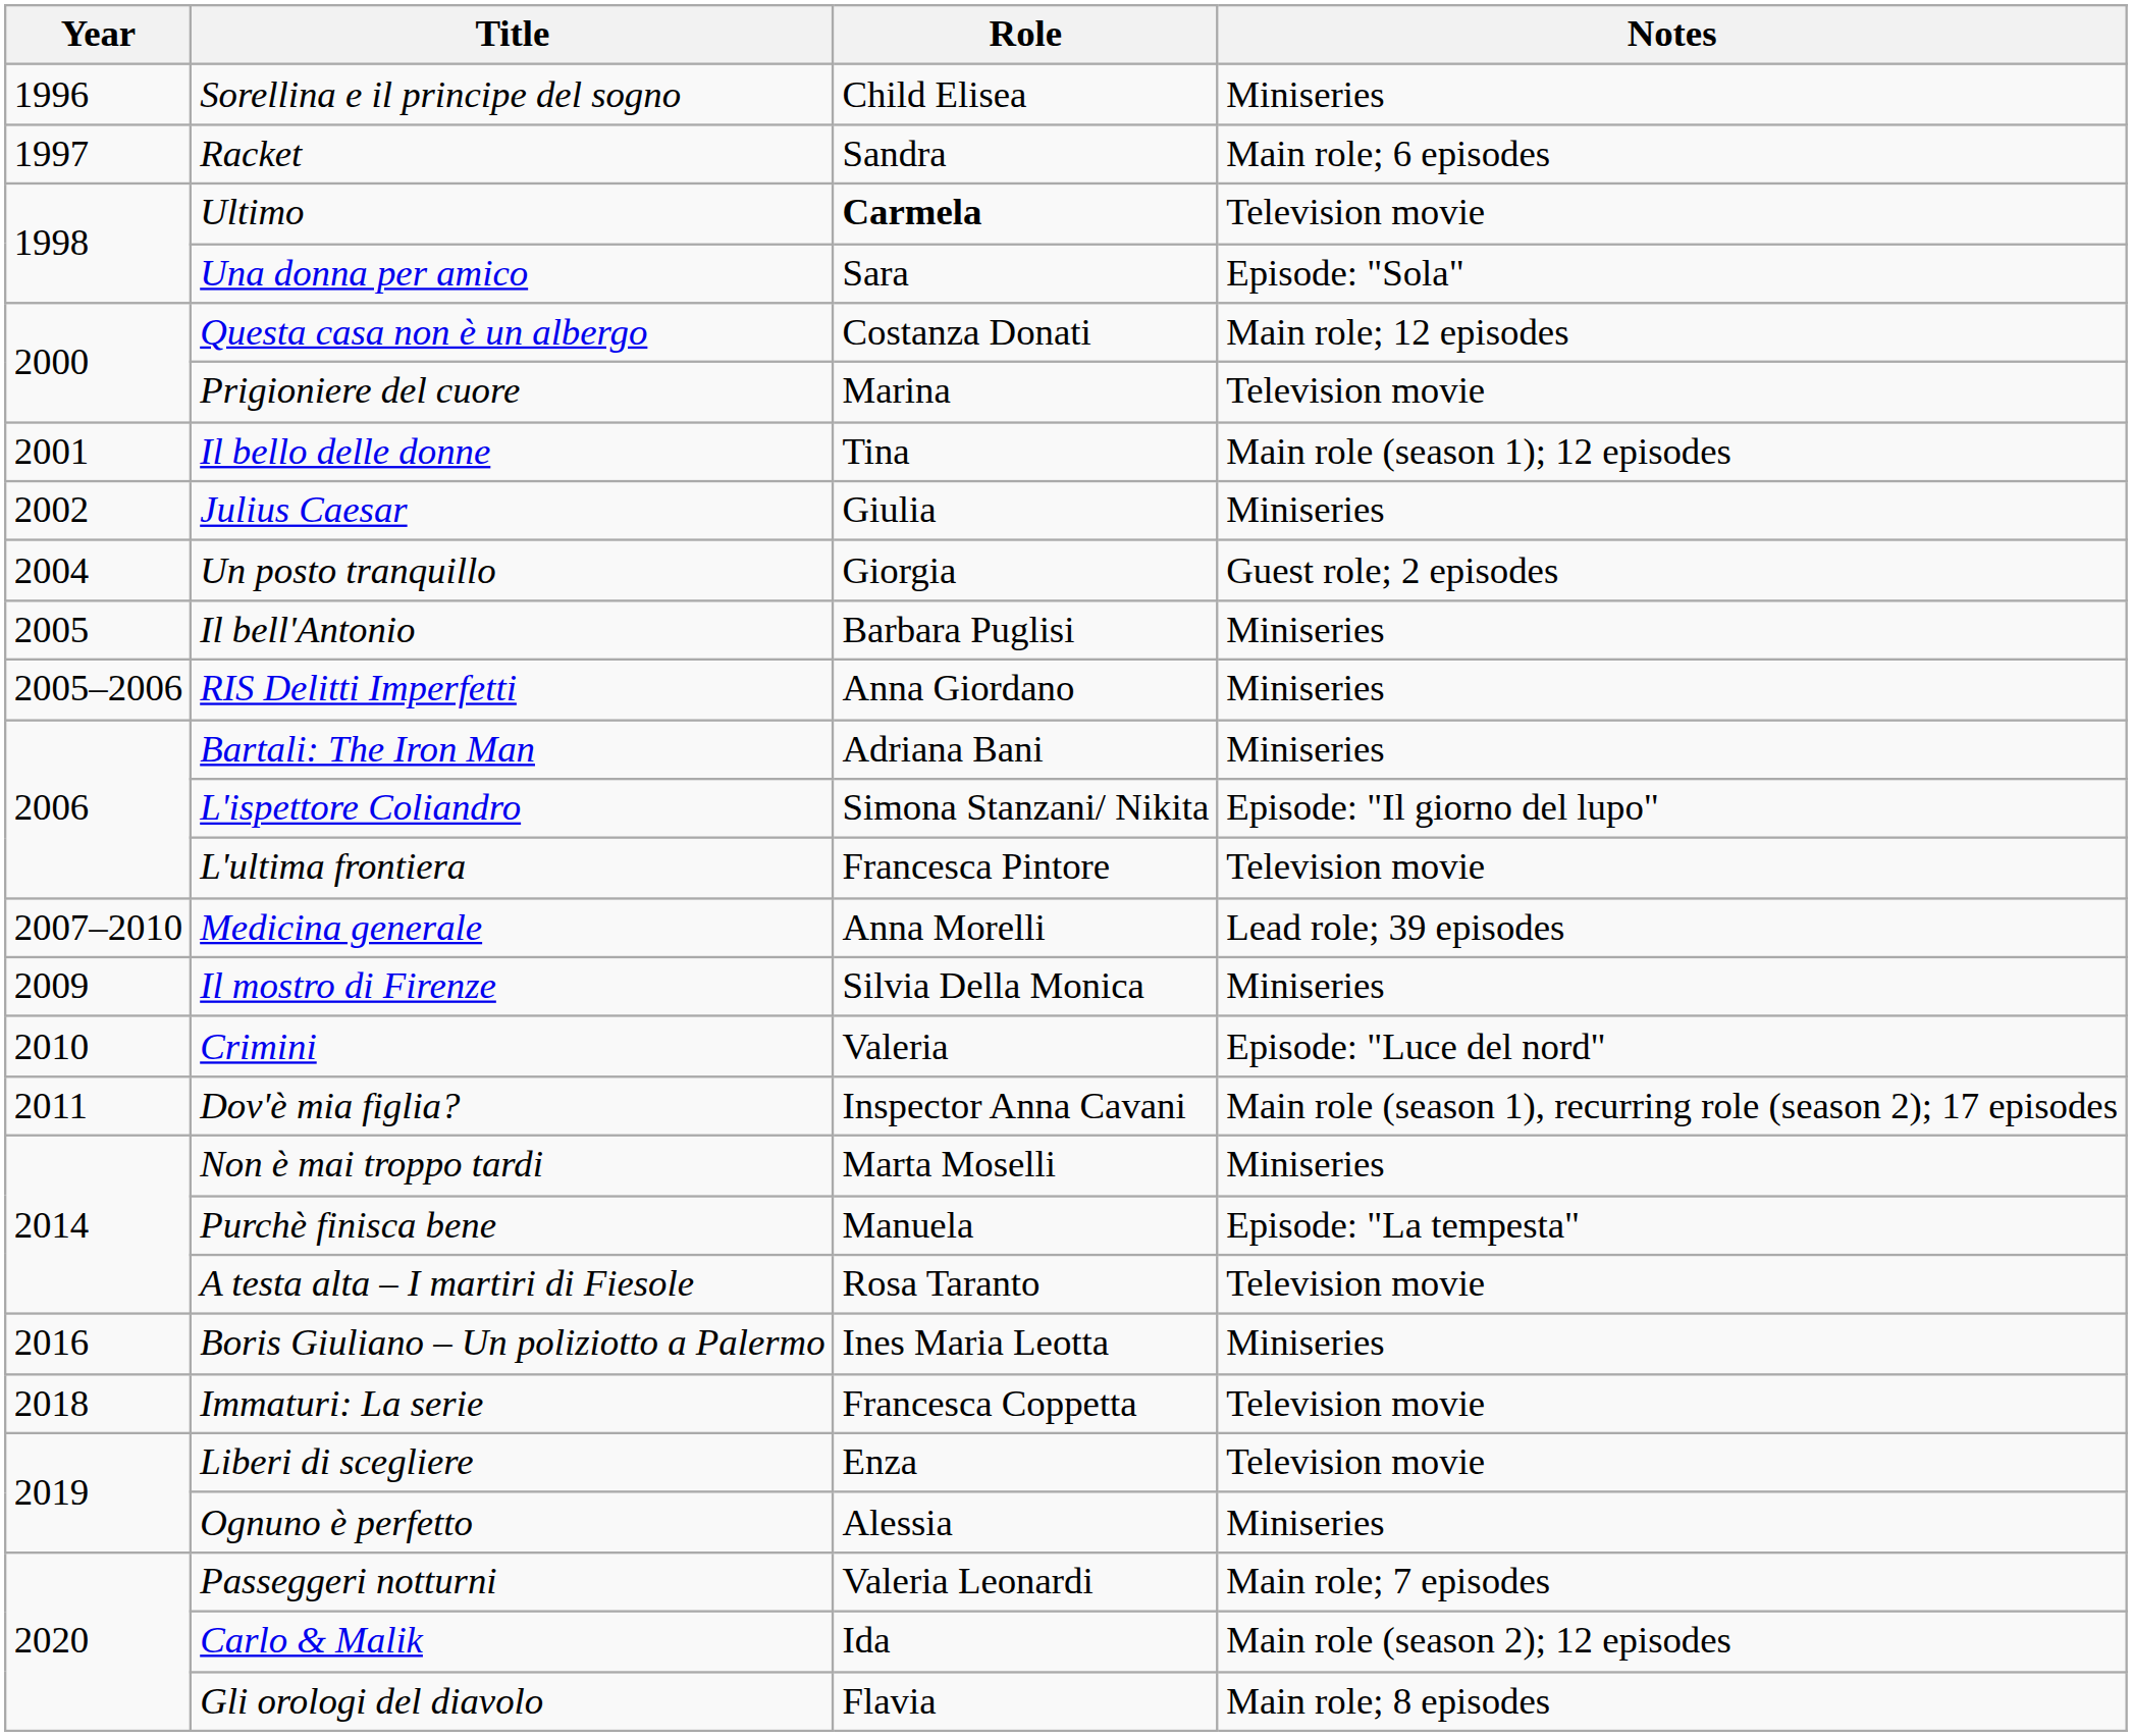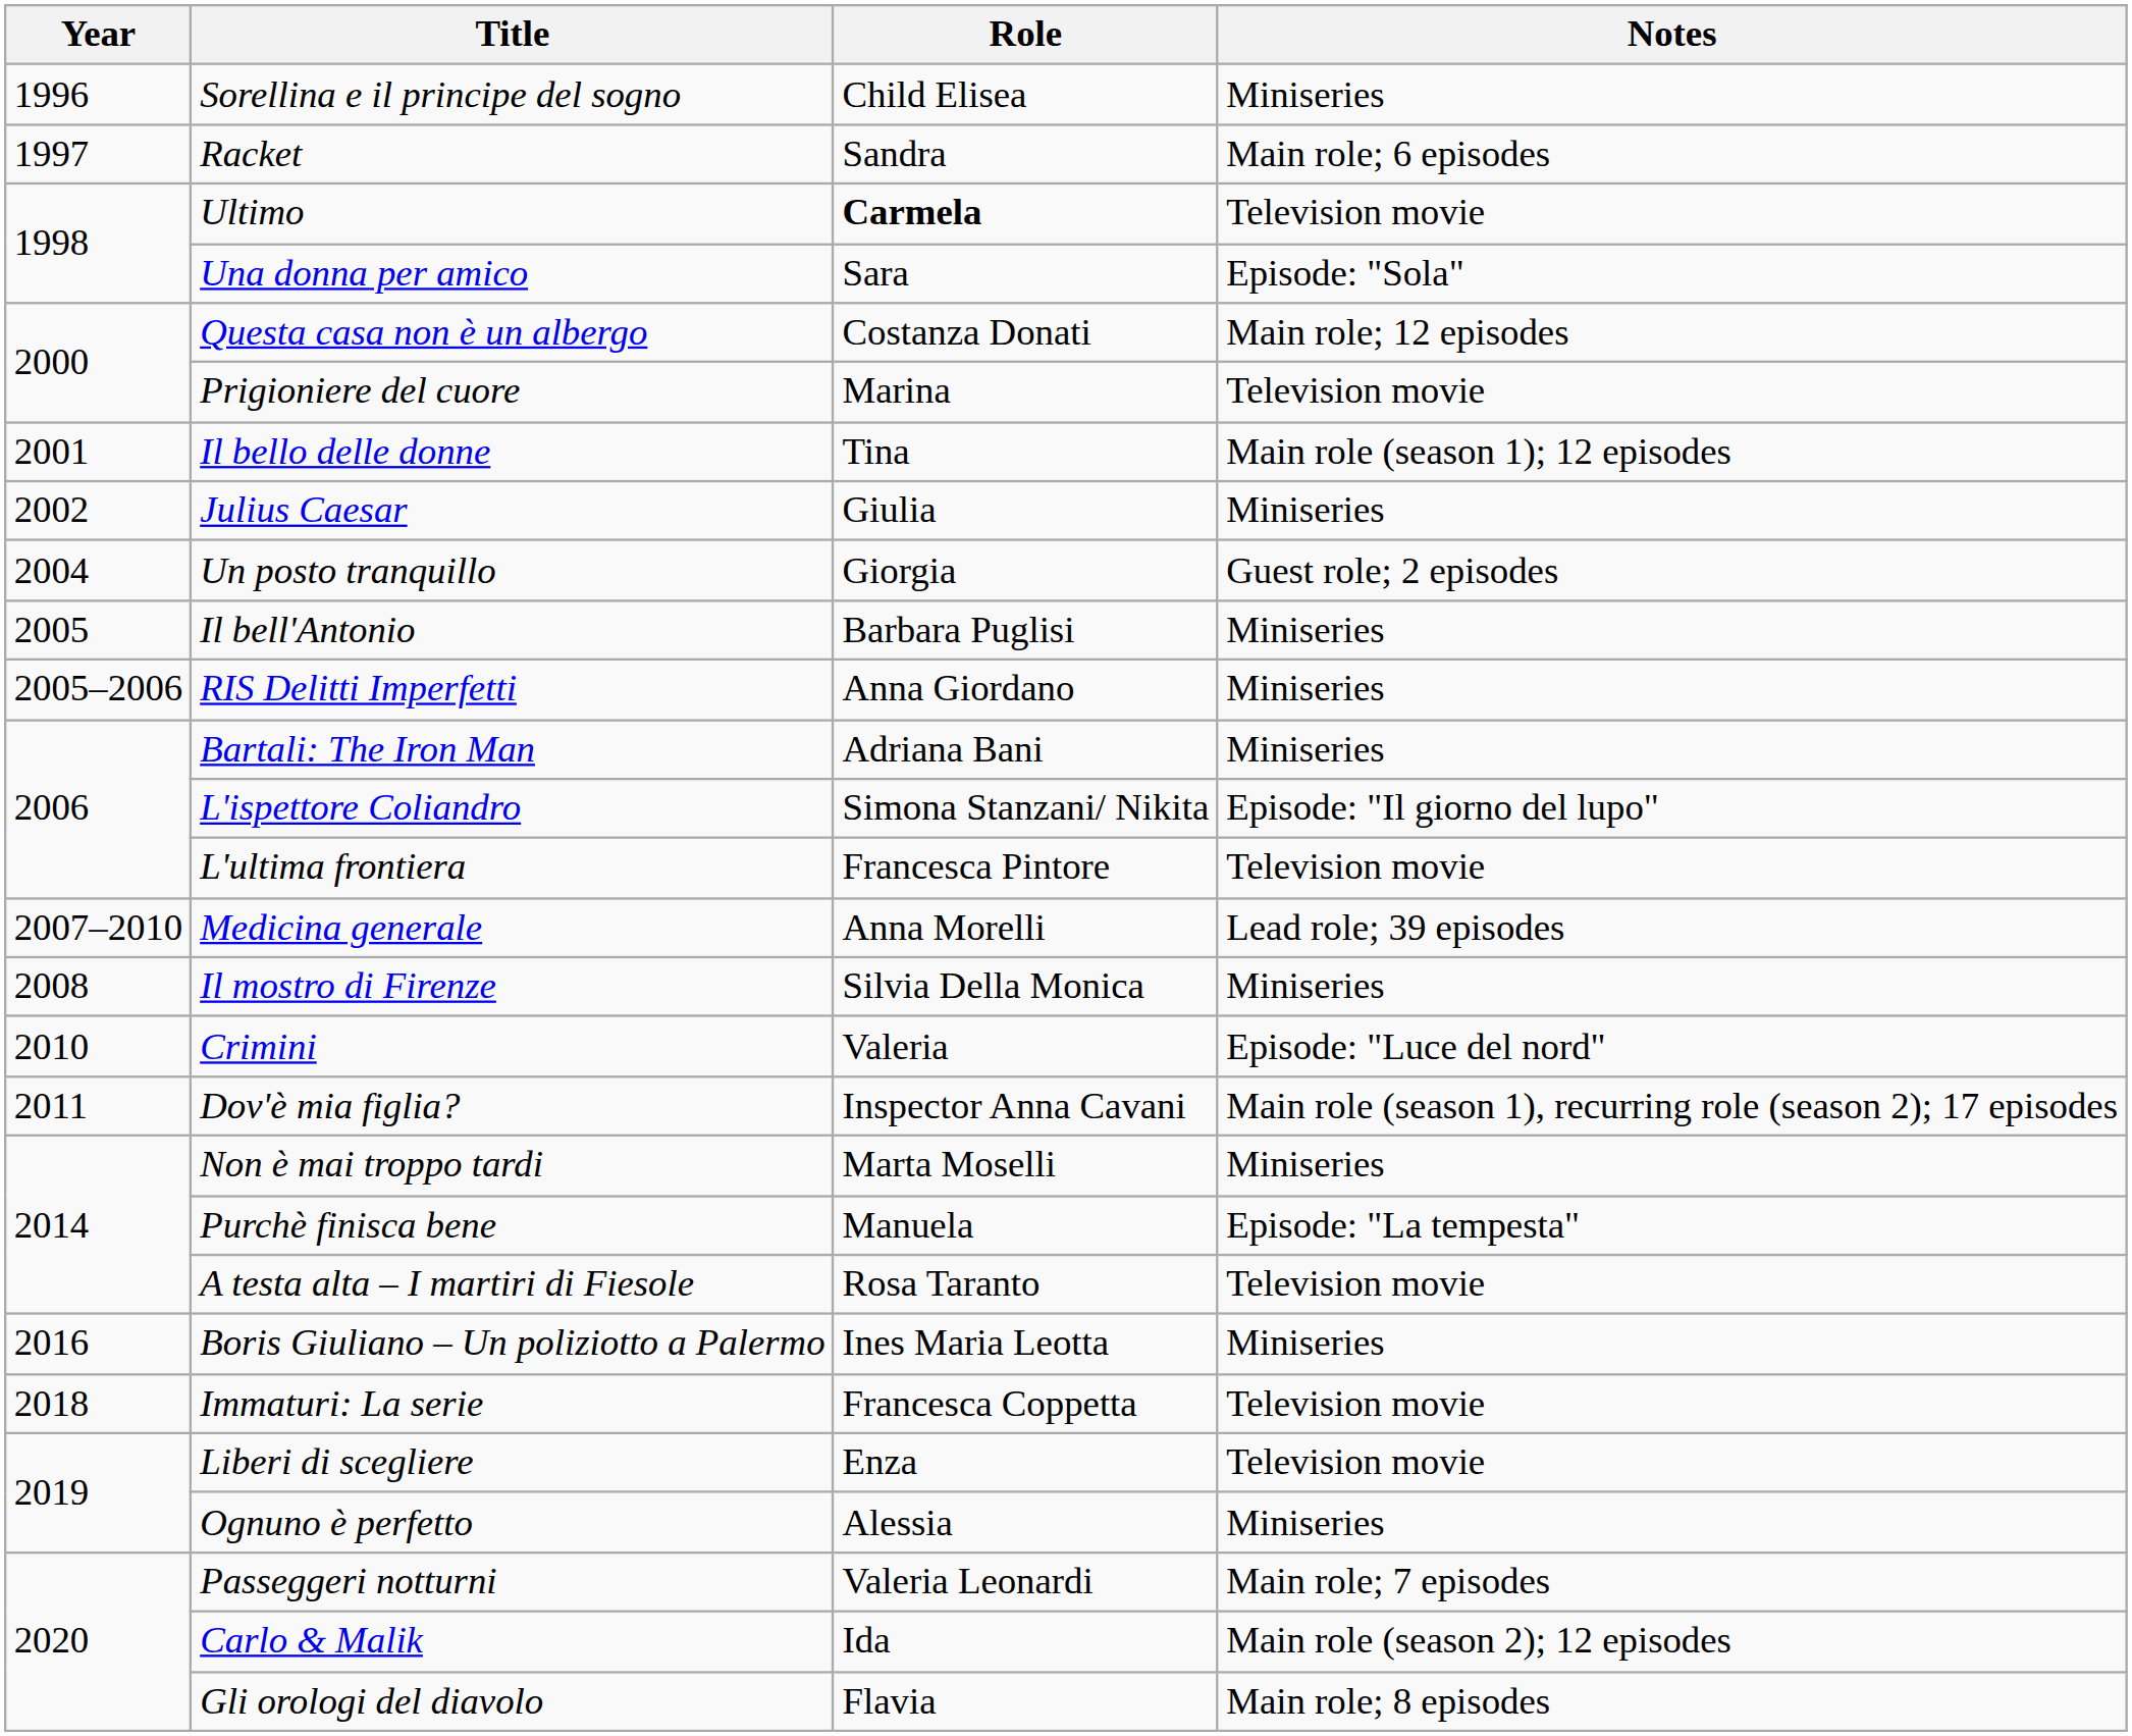Il mostro di Firenze | Year: 2009 -> 2008
